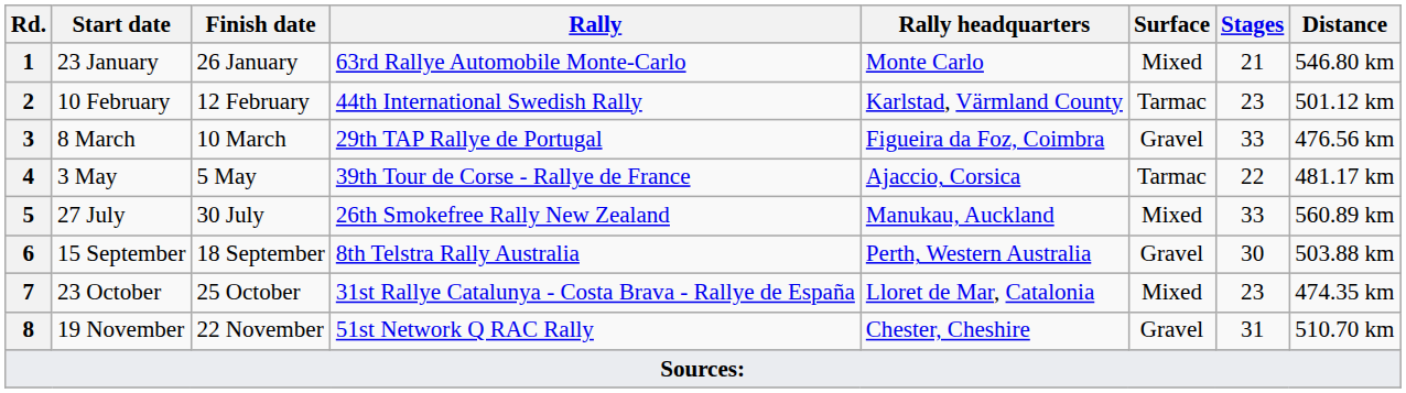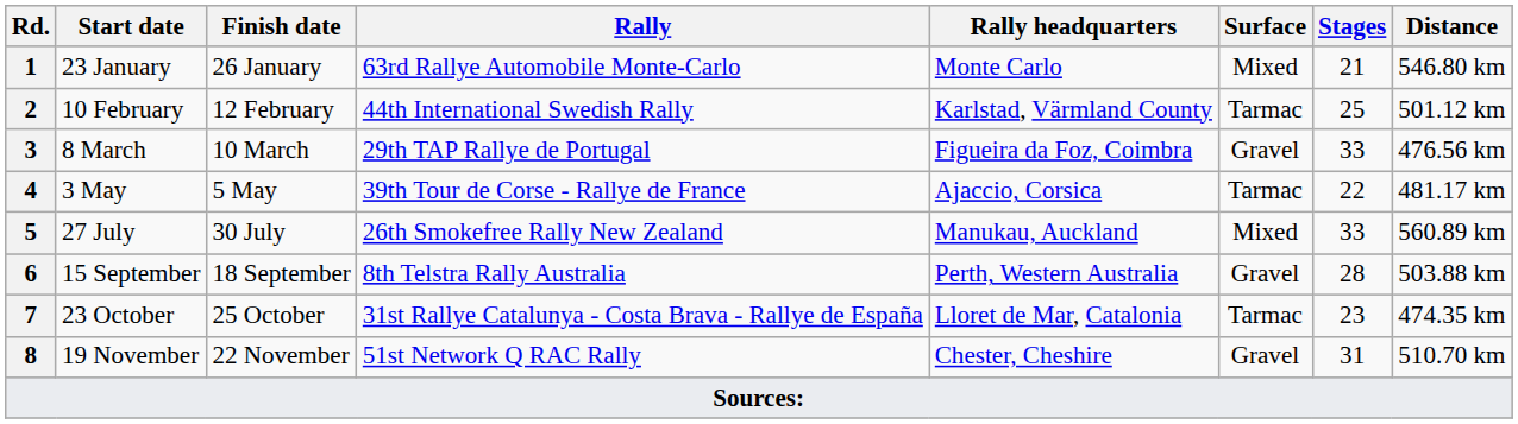10 February | Stages: 23 -> 25
15 September | Stages: 30 -> 28
23 October | Surface: Mixed -> Tarmac
